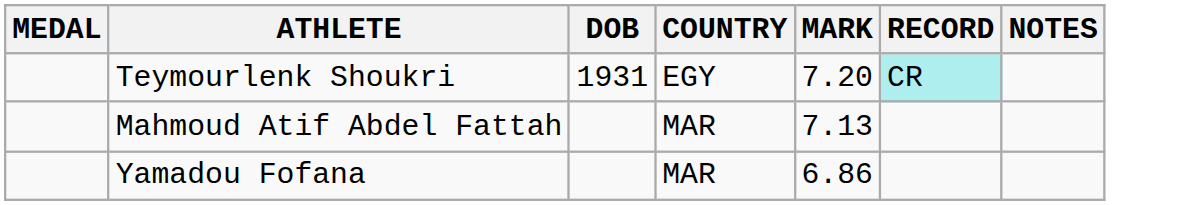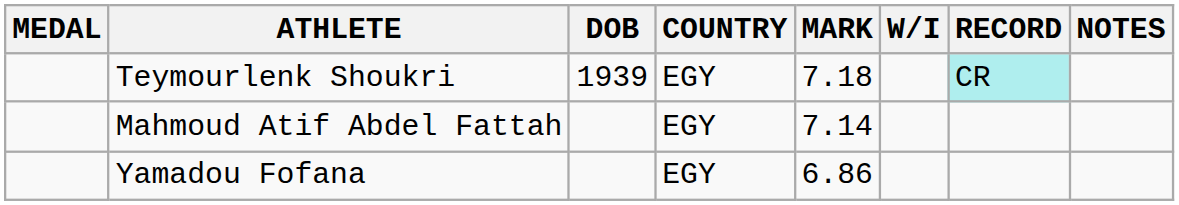+ column: W/I
Teymourlenk Shoukri | DOB: 1931 -> 1939
Teymourlenk Shoukri | MARK: 7.20 -> 7.18
Mahmoud Atif Abdel Fattah | COUNTRY: MAR -> EGY
Mahmoud Atif Abdel Fattah | MARK: 7.13 -> 7.14
Yamadou Fofana | COUNTRY: MAR -> EGY
